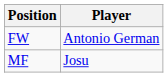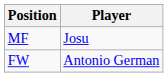rows swapped: MF <-> FW
